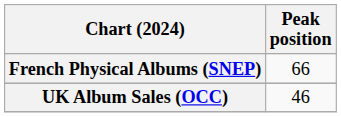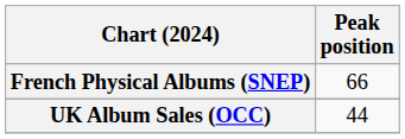UK Album Sales (OCC) | Peak position: 46 -> 44
